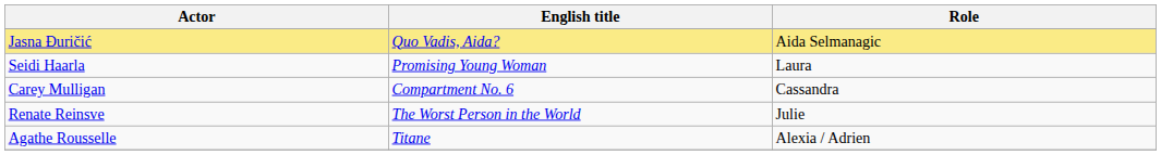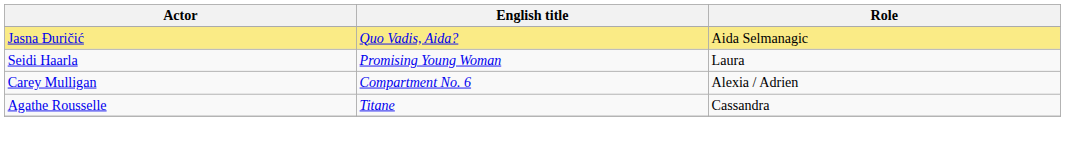Carey Mulligan | Role: Cassandra -> Alexia / Adrien
- row: Renate Reinsve | The Worst Person in the World | Julie
Agathe Rousselle | Role: Alexia / Adrien -> Cassandra
